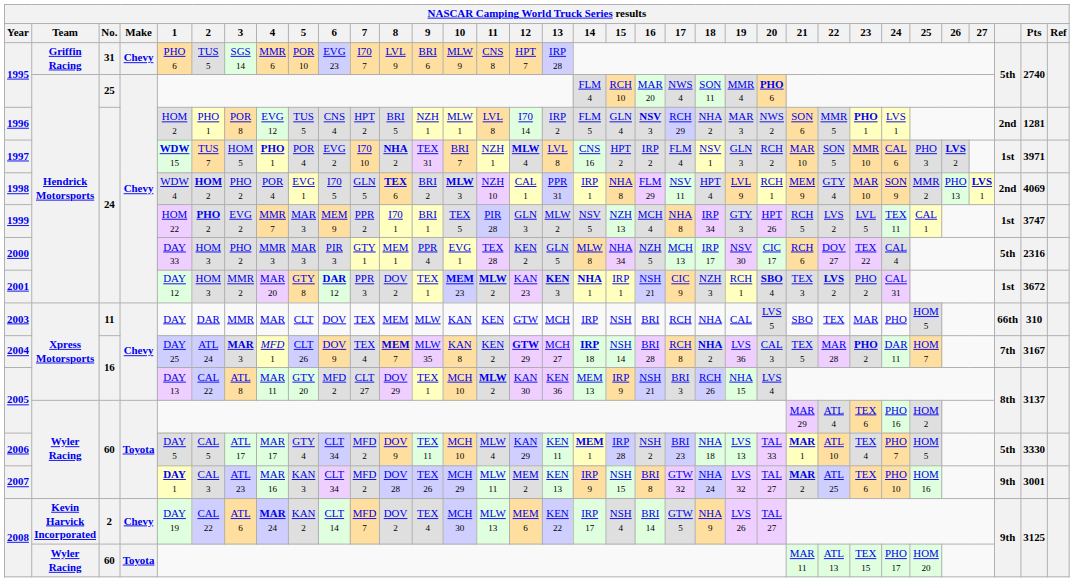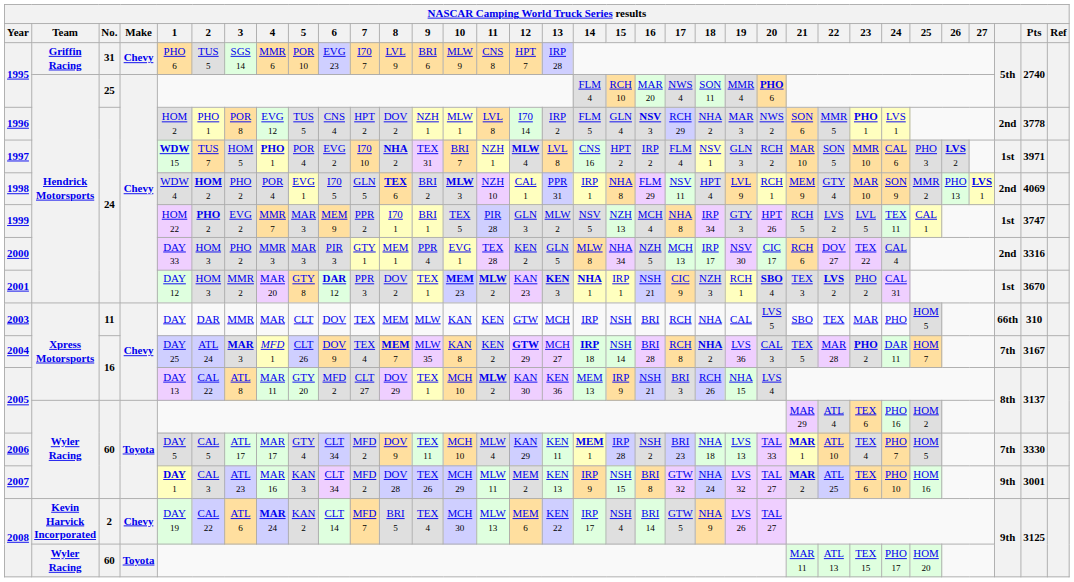1996 | 8: BRI 5 -> DOV 2
1996 | Pts: 1281 -> 3778
2000 | column 32: 5th -> 2nd
2000 | Pts: 2316 -> 3316
2001 | Pts: 3672 -> 3670
2006 | column 32: 5th -> 7th
2008 / 2 | 8: DOV 2 -> BRI 5
